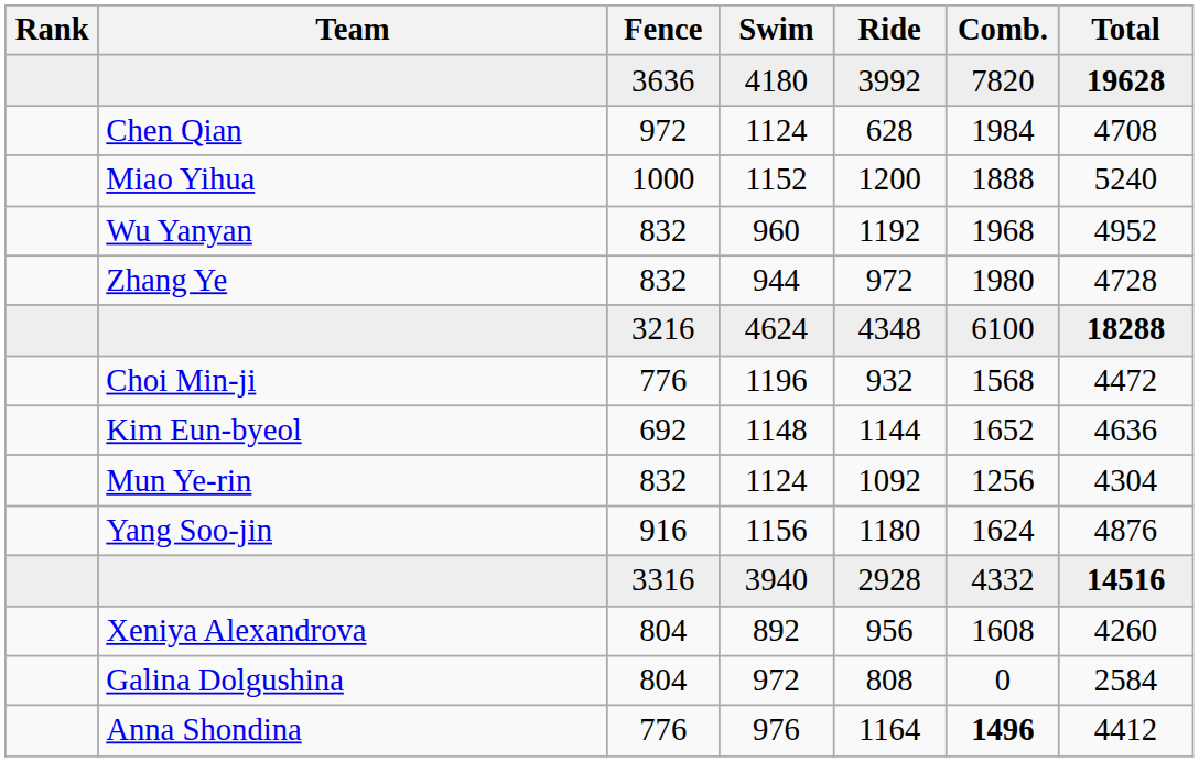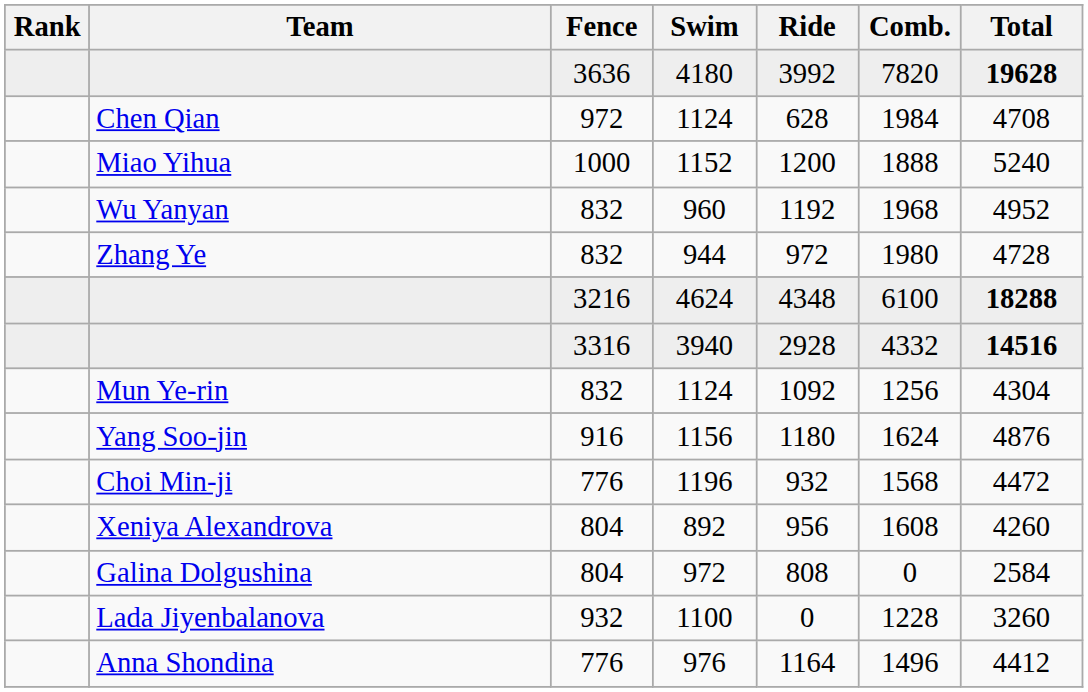rows swapped: 1196 <-> 3940
- row: Kim Eun-byeol | 692 | 1148 | 1144 | 1652 | 4636
+ row: Lada Jiyenbalanova | 932 | 1100 | 0 | 1228 | 3260
976 | Comb.: bold -> normal
